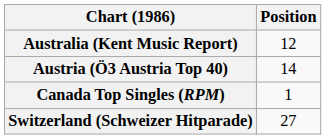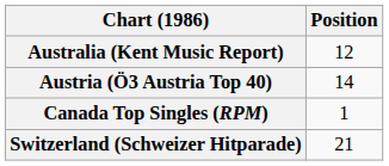Switzerland (Schweizer Hitparade) | Position: 27 -> 21
